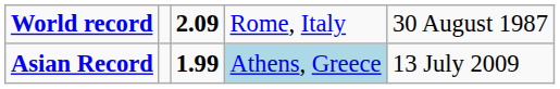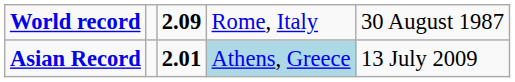Asian Record | column 3: 1.99 -> 2.01
